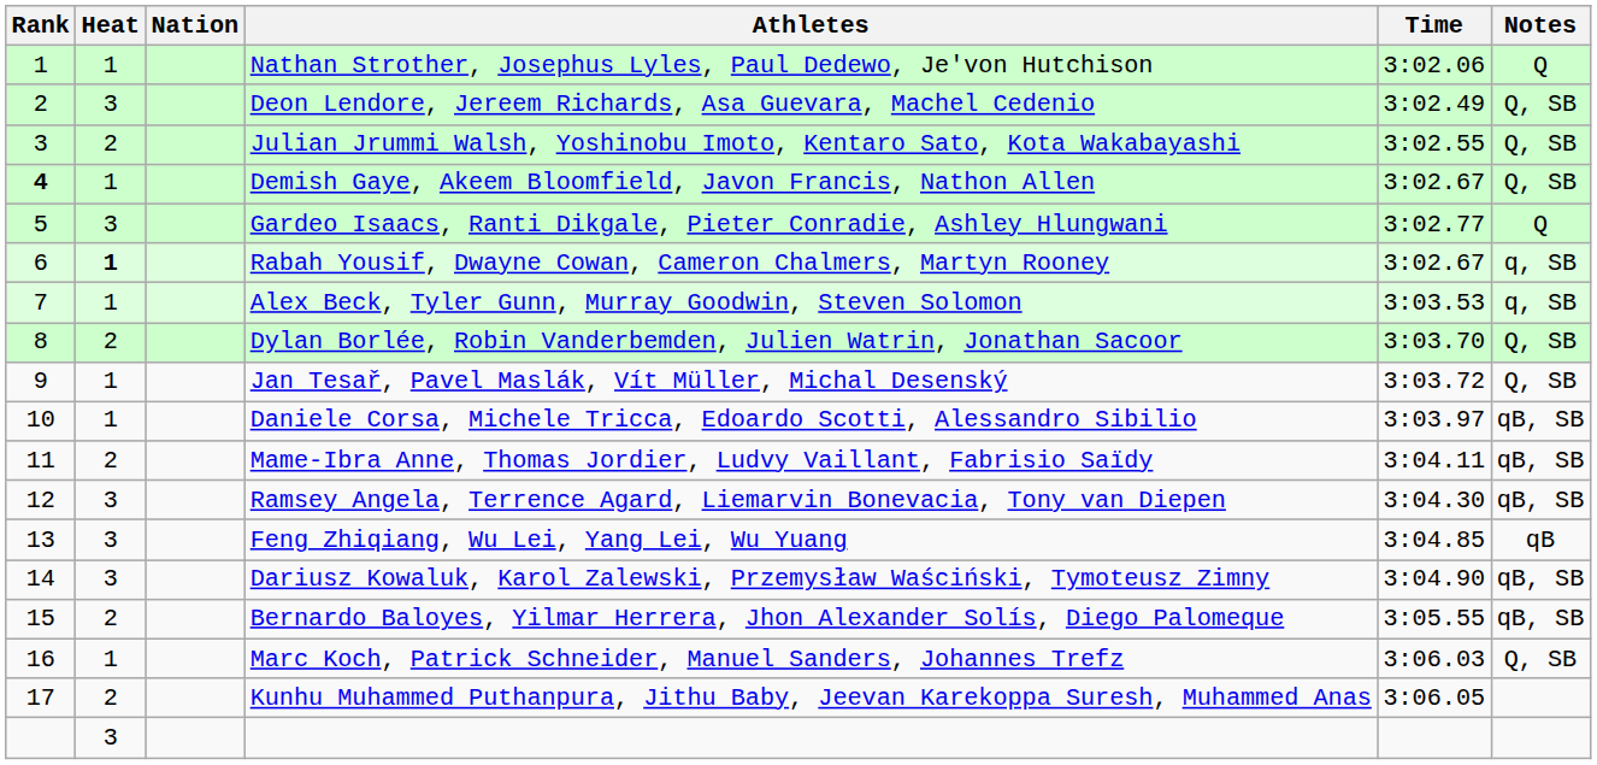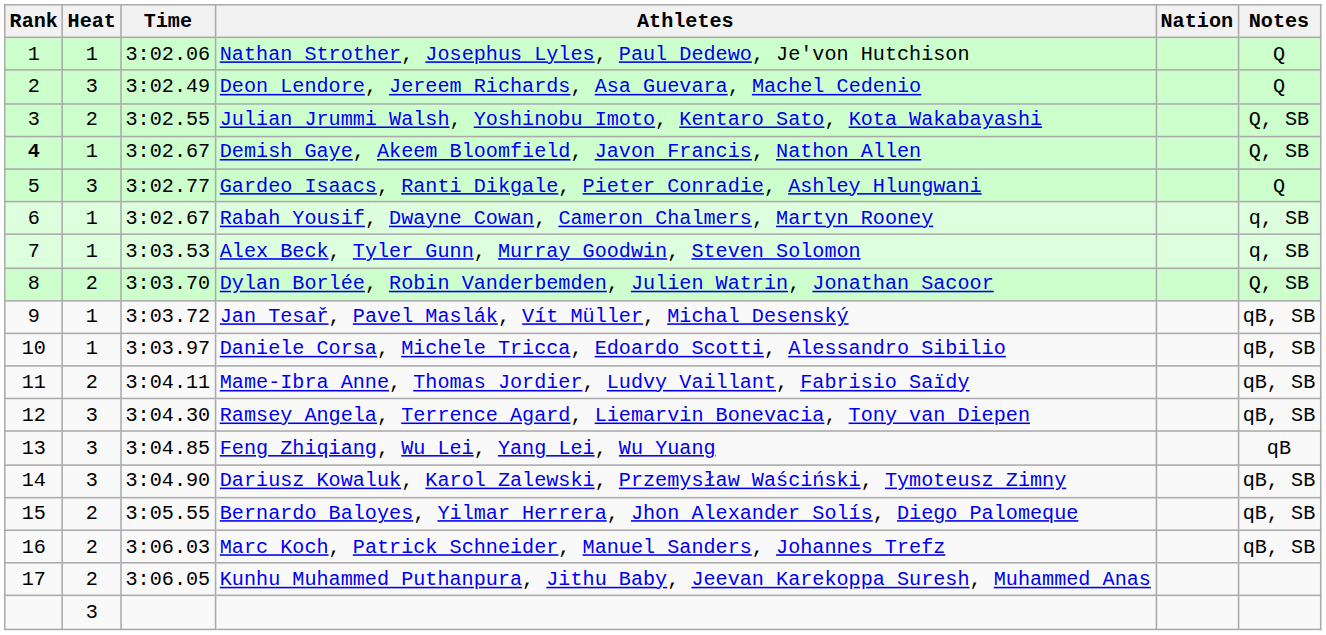columns swapped: Nation <-> Time
Deon Lendore, Jereem Richards, Asa Guevara, Machel Cedenio | Notes: Q, SB -> Q
Rabah Yousif, Dwayne Cowan, Cameron Chalmers, Martyn Rooney | Heat: bold -> normal
Jan Tesař, Pavel Maslák, Vít Müller, Michal Desenský | Notes: Q, SB -> qB, SB
Marc Koch, Patrick Schneider, Manuel Sanders, Johannes Trefz | Heat: 1 -> 2
Marc Koch, Patrick Schneider, Manuel Sanders, Johannes Trefz | Notes: Q, SB -> qB, SB
